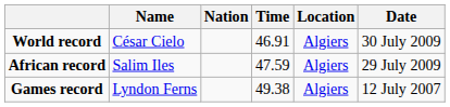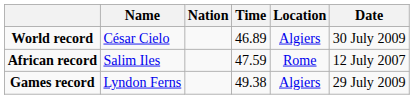World record | Time: 46.91 -> 46.89
African record | Location: Algiers -> Rome
African record | Date: 29 July 2009 -> 12 July 2007
Games record | Date: 12 July 2007 -> 29 July 2009
